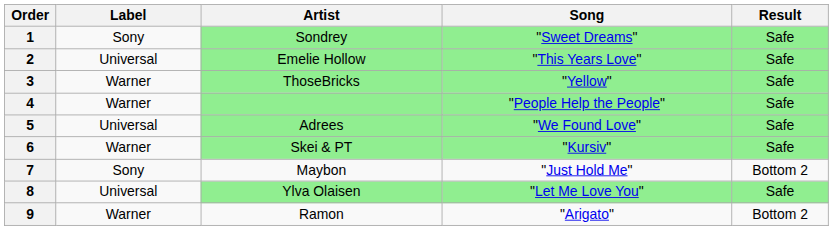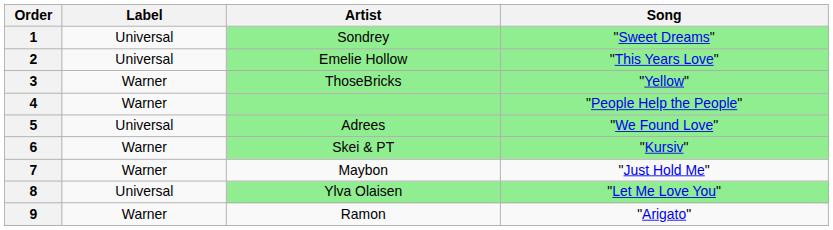- column: Result | Safe | Safe | Safe | Safe | Safe | Safe | Bottom 2 | Safe | Bottom 2
1 | Label: Sony -> Universal
7 | Label: Sony -> Warner
